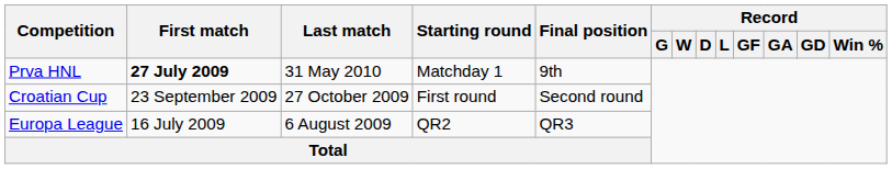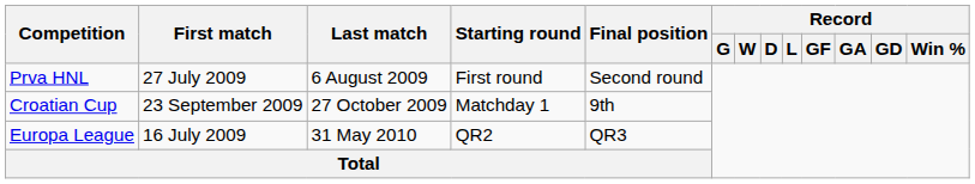Prva HNL | First match: bold -> normal
Prva HNL | Last match: 31 May 2010 -> 6 August 2009
Prva HNL | Starting round: Matchday 1 -> First round
Prva HNL | Final position: 9th -> Second round
Croatian Cup | Starting round: First round -> Matchday 1
Croatian Cup | Final position: Second round -> 9th
Europa League | Last match: 6 August 2009 -> 31 May 2010
